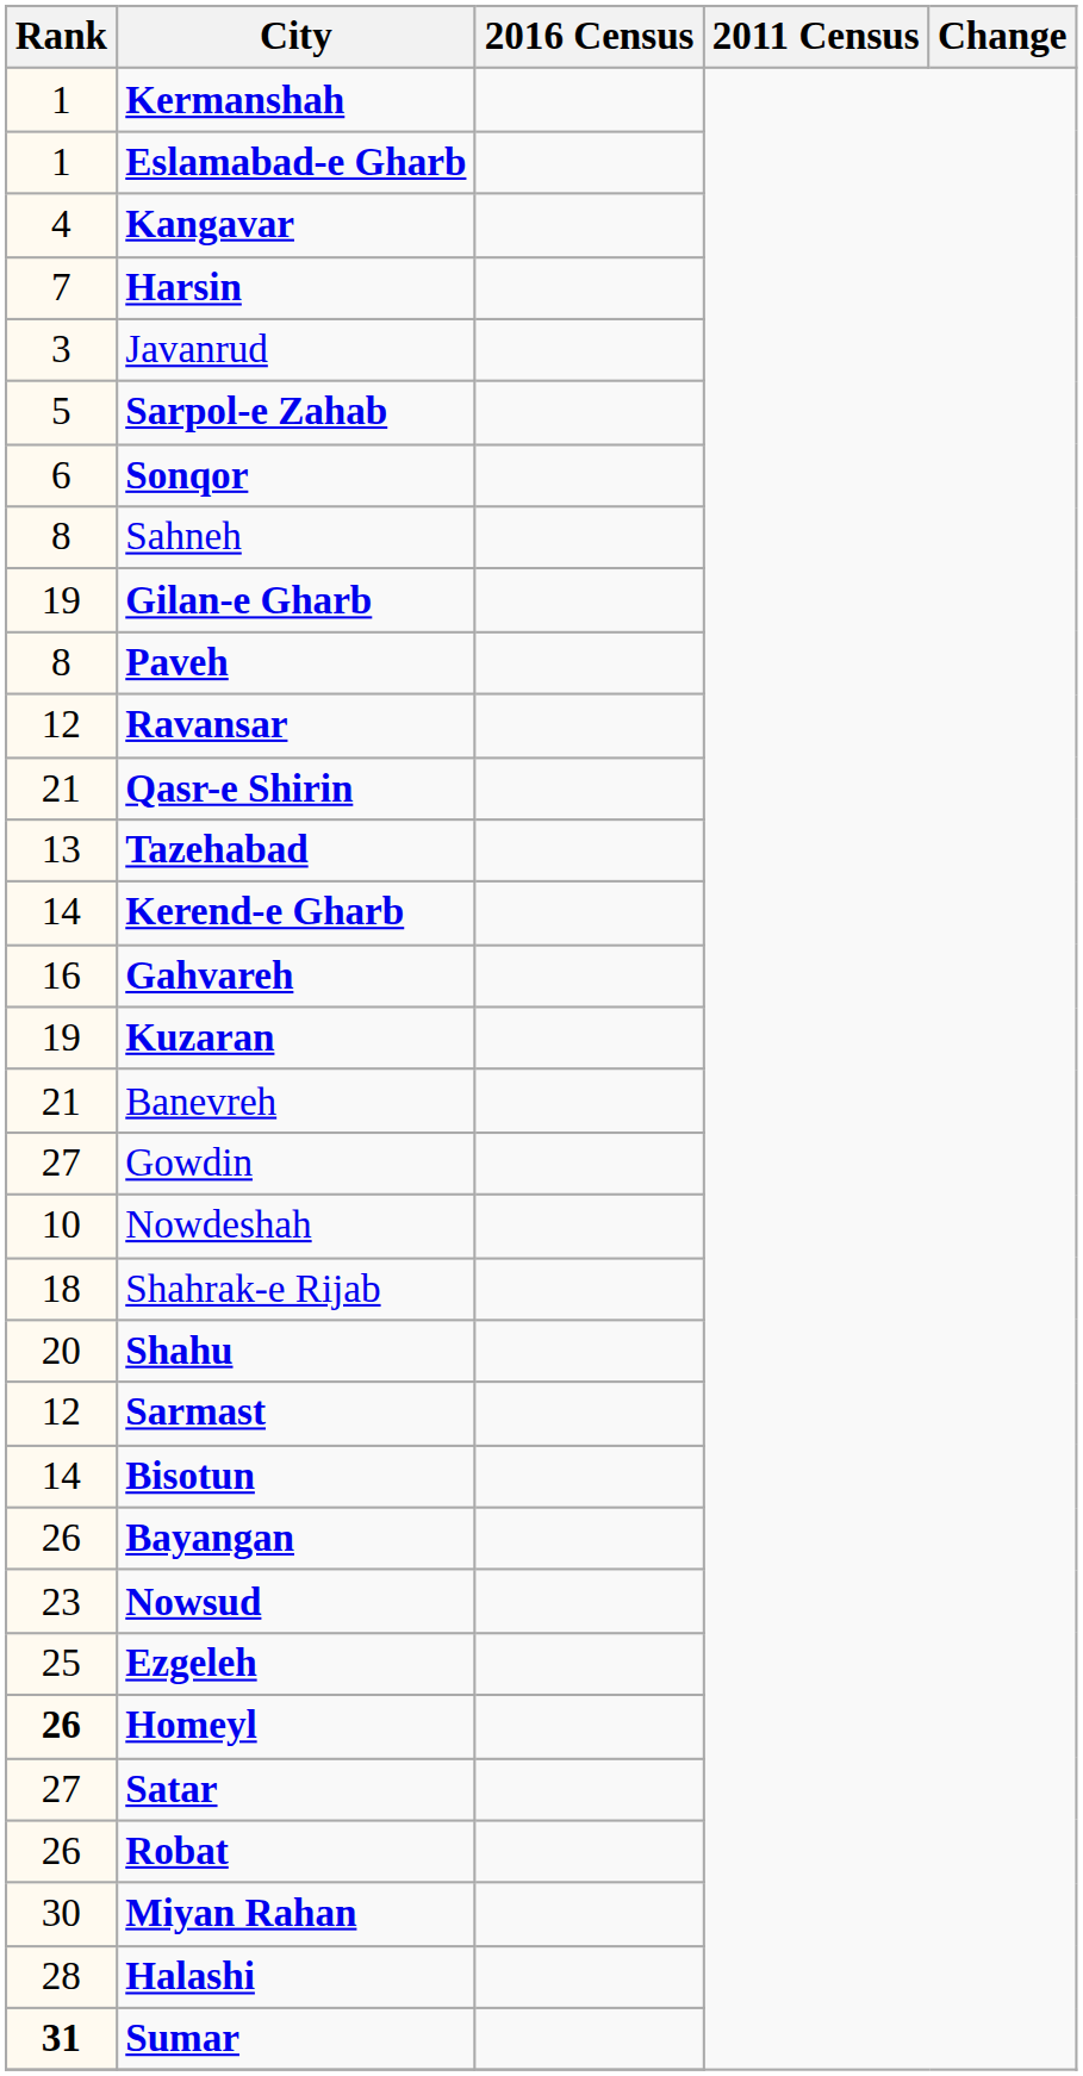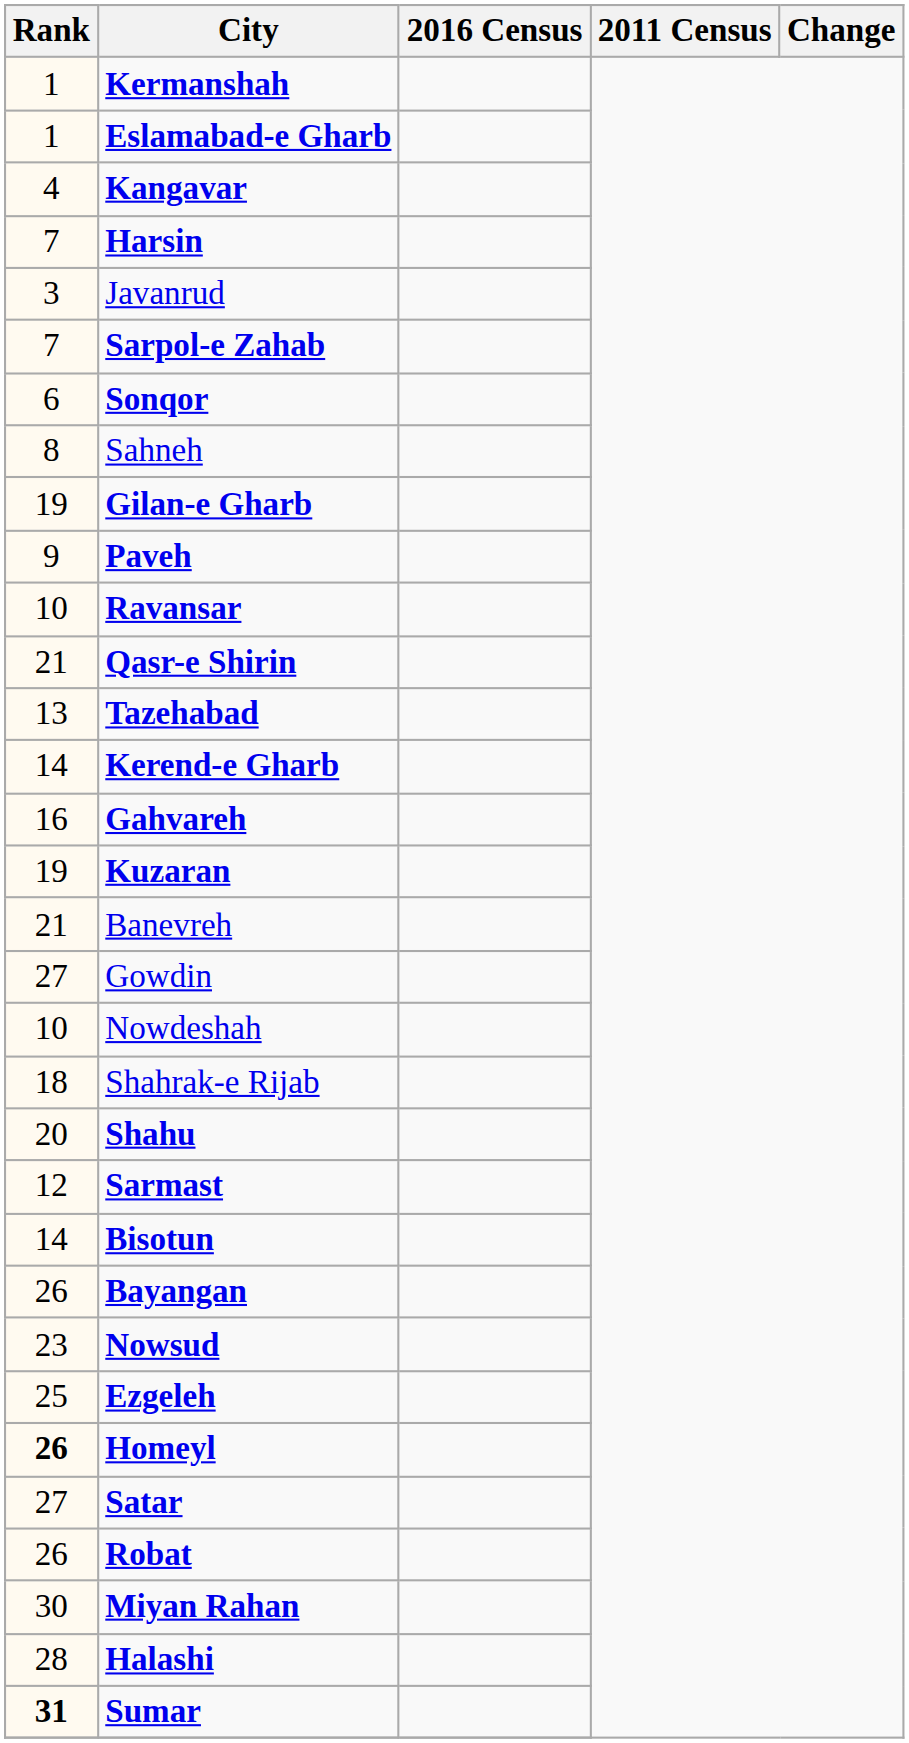Sarpol-e Zahab | Rank: 5 -> 7
Paveh | Rank: 8 -> 9
Ravansar | Rank: 12 -> 10
